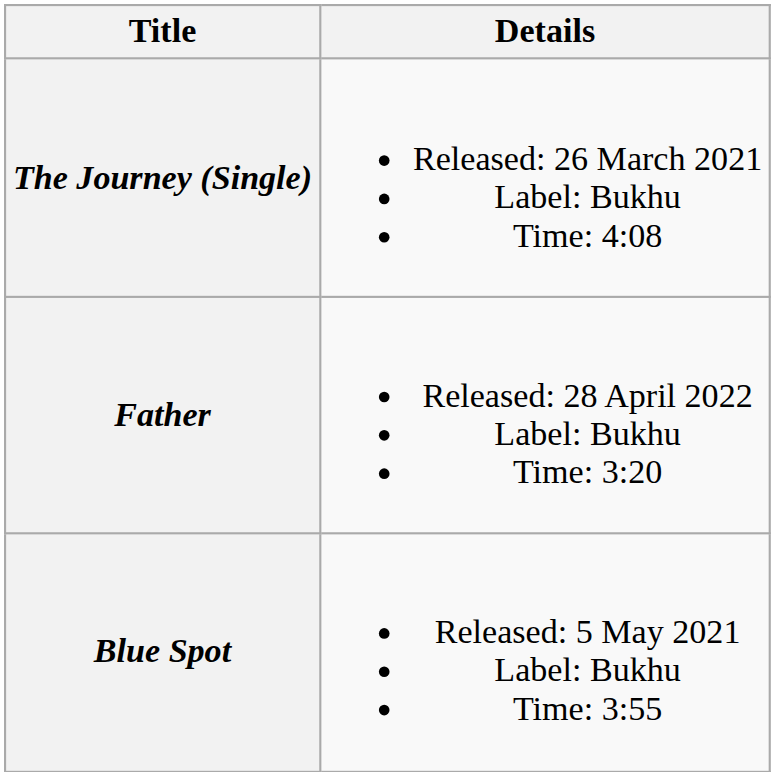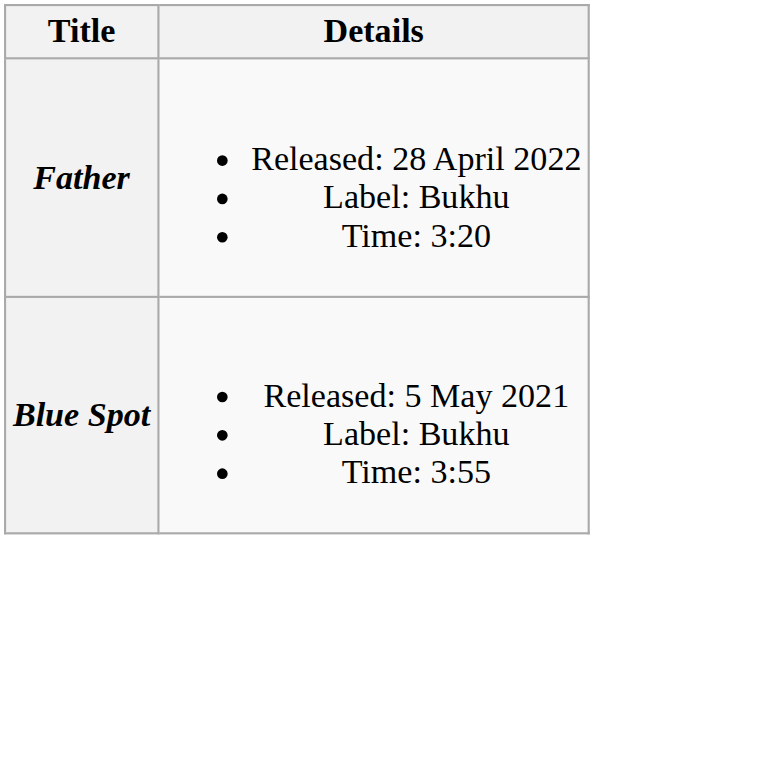- row: The Journey (Single) | Released: 26 March 2021 Label: Bukhu Time: 4:08
